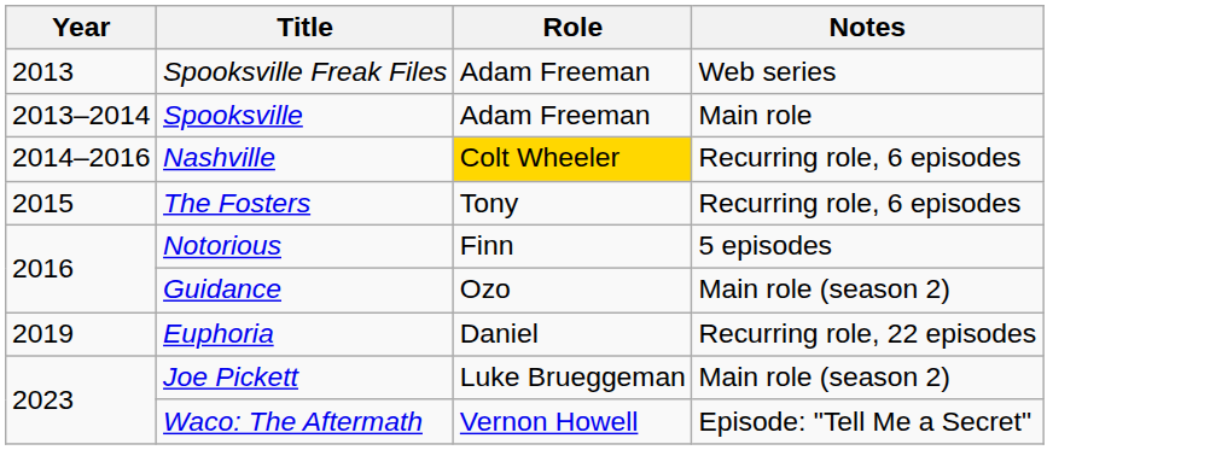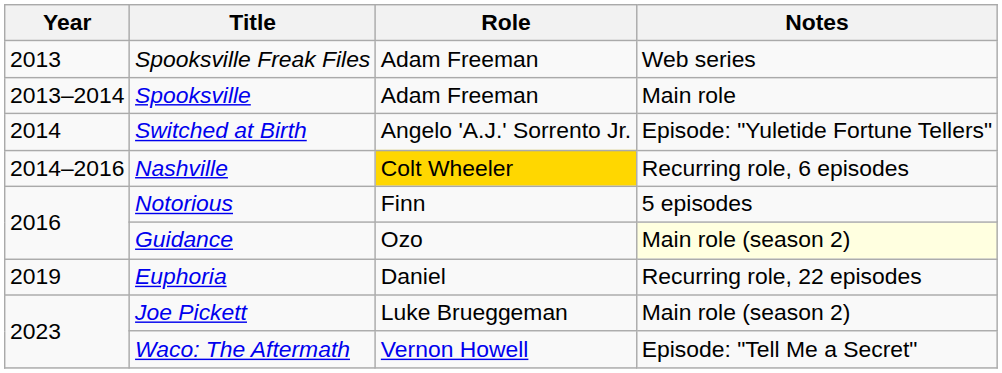+ row: 2014 | Switched at Birth | Angelo 'A.J.' Sorrento Jr. | Episode: "Yuletide Fortune Tellers"
- row: 2015 | The Fosters | Tony | Recurring role, 6 episodes
Guidance | Notes: no background -> lightyellow background
